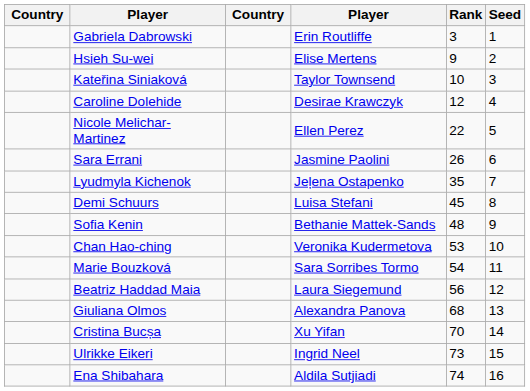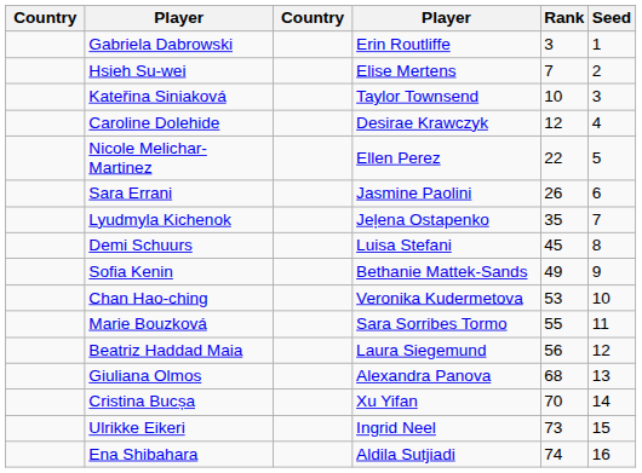Hsieh Su-wei | Rank: 9 -> 7
Sofia Kenin | Rank: 48 -> 49
Marie Bouzková | Rank: 54 -> 55
